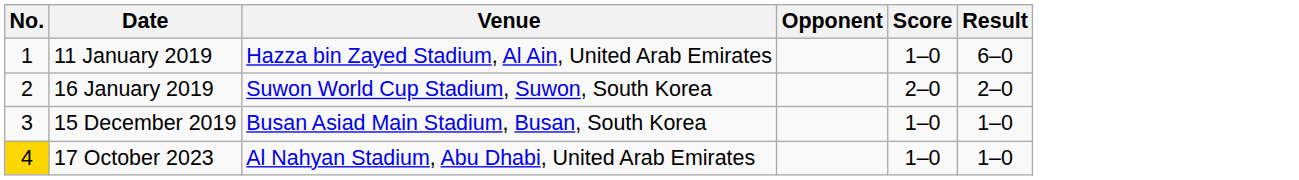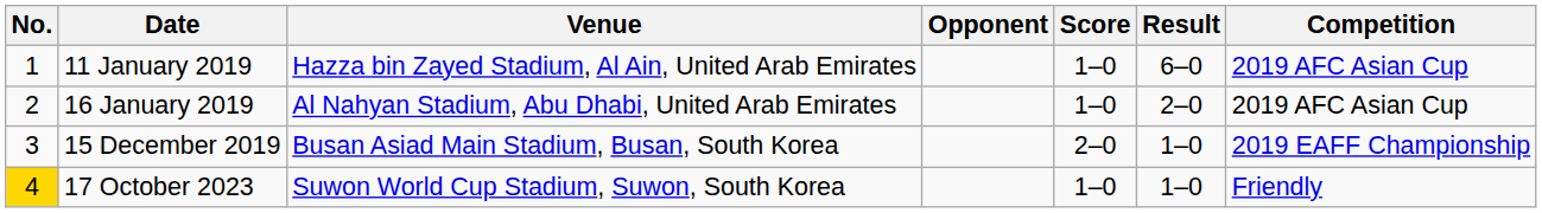+ column: Competition | 2019 AFC Asian Cup | 2019 AFC Asian Cup | 2019 EAFF Championship | Friendly
16 January 2019 | Venue: Suwon World Cup Stadium, Suwon, South Korea -> Al Nahyan Stadium, Abu Dhabi, United Arab Emirates
16 January 2019 | Score: 2–0 -> 1–0
15 December 2019 | Score: 1–0 -> 2–0
17 October 2023 | Venue: Al Nahyan Stadium, Abu Dhabi, United Arab Emirates -> Suwon World Cup Stadium, Suwon, South Korea
